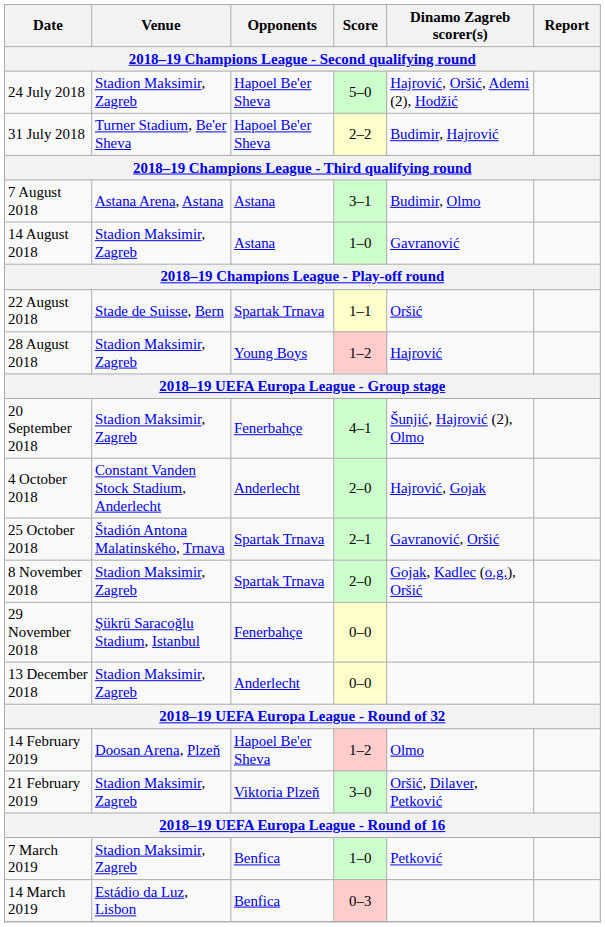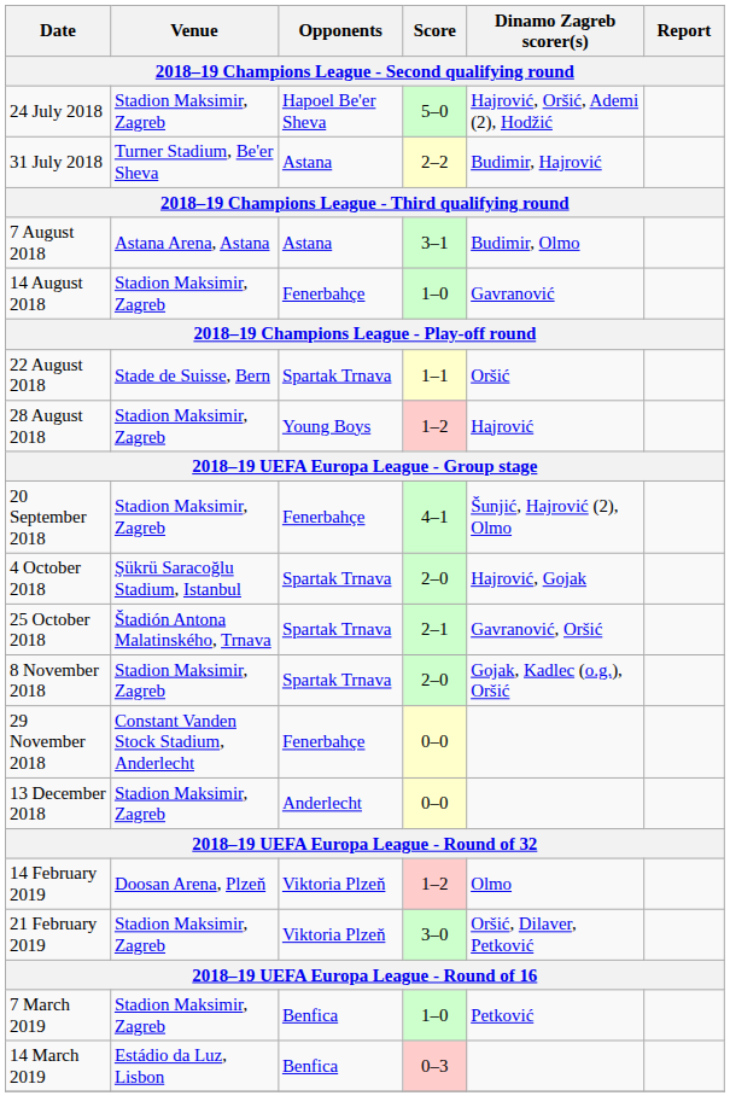31 July 2018 | Opponents: Hapoel Be'er Sheva -> Astana
14 August 2018 | Opponents: Astana -> Fenerbahçe
4 October 2018 | Venue: Constant Vanden Stock Stadium, Anderlecht -> Şükrü Saracoğlu Stadium, Istanbul
4 October 2018 | Opponents: Anderlecht -> Spartak Trnava
29 November 2018 | Venue: Şükrü Saracoğlu Stadium, Istanbul -> Constant Vanden Stock Stadium, Anderlecht
14 February 2019 | Opponents: Hapoel Be'er Sheva -> Viktoria Plzeň
